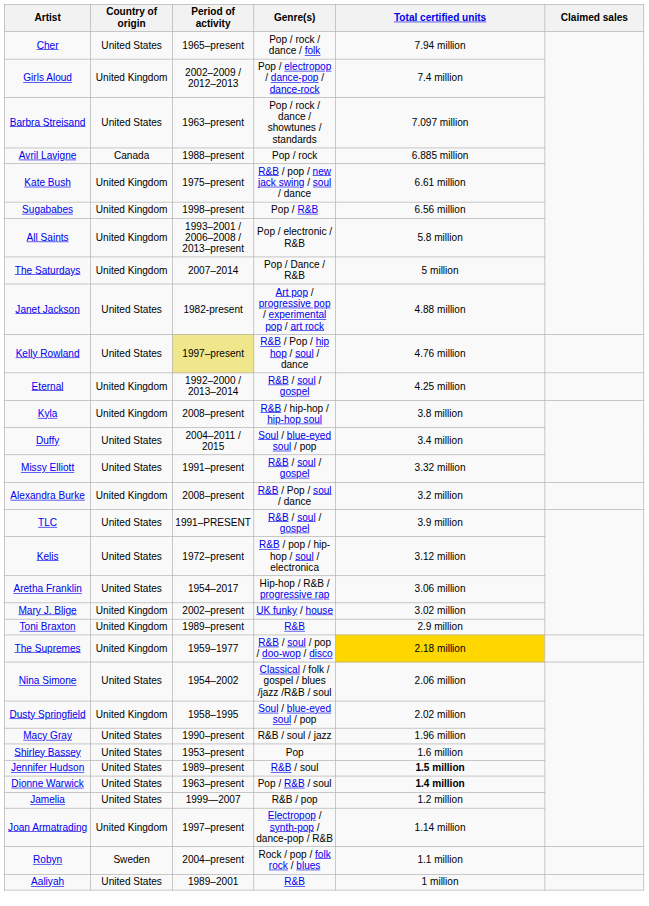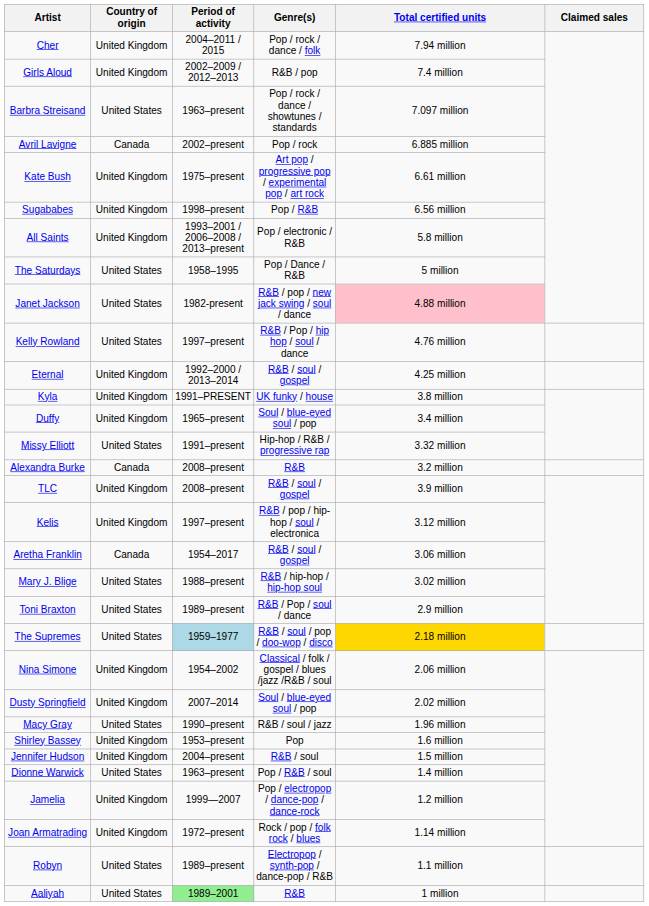Cher | Country of origin: United States -> United Kingdom
Cher | Period of activity: 1965–present -> 2004–2011 / 2015
Girls Aloud | Genre(s): Pop / electropop / dance-pop / dance-rock -> R&B / pop
Avril Lavigne | Period of activity: 1988–present -> 2002–present
Kate Bush | Genre(s): R&B / pop / new jack swing / soul / dance -> Art pop / progressive pop / experimental pop / art rock
The Saturdays | Country of origin: United Kingdom -> United States
The Saturdays | Period of activity: 2007–2014 -> 1958–1995
Janet Jackson | Genre(s): Art pop / progressive pop / experimental pop / art rock -> R&B / pop / new jack swing / soul / dance
Janet Jackson | Total certified units: no background -> pink background
Kelly Rowland | Period of activity: khaki background -> no background
Kyla | Period of activity: 2008–present -> 1991–PRESENT
Kyla | Genre(s): R&B / hip-hop / hip-hop soul -> UK funky / house
Duffy | Country of origin: United States -> United Kingdom
Duffy | Period of activity: 2004–2011 / 2015 -> 1965–present
Missy Elliott | Genre(s): R&B / soul / gospel -> Hip-hop / R&B / progressive rap
Alexandra Burke | Country of origin: United Kingdom -> Canada
Alexandra Burke | Genre(s): R&B / Pop / soul / dance -> R&B
TLC | Country of origin: United States -> United Kingdom
TLC | Period of activity: 1991–PRESENT -> 2008–present
Kelis | Country of origin: United States -> United Kingdom
Kelis | Period of activity: 1972–present -> 1997–present
Aretha Franklin | Country of origin: United States -> Canada
Aretha Franklin | Genre(s): Hip-hop / R&B / progressive rap -> R&B / soul / gospel
Mary J. Blige | Country of origin: United Kingdom -> United States
Mary J. Blige | Period of activity: 2002–present -> 1988–present
Mary J. Blige | Genre(s): UK funky / house -> R&B / hip-hop / hip-hop soul
Toni Braxton | Country of origin: United Kingdom -> United States
Toni Braxton | Genre(s): R&B -> R&B / Pop / soul / dance
The Supremes | Country of origin: United Kingdom -> United States
The Supremes | Period of activity: no background -> lightblue background
Nina Simone | Country of origin: United States -> United Kingdom
Dusty Springfield | Period of activity: 1958–1995 -> 2007–2014
Shirley Bassey | Country of origin: United States -> United Kingdom
Jennifer Hudson | Country of origin: United States -> United Kingdom
Jennifer Hudson | Period of activity: 1989–present -> 2004–present
Jennifer Hudson | Total certified units: bold -> normal
Dionne Warwick | Total certified units: bold -> normal
Jamelia | Country of origin: United States -> United Kingdom
Jamelia | Genre(s): R&B / pop -> Pop / electropop / dance-pop / dance-rock
Joan Armatrading | Period of activity: 1997–present -> 1972–present
Joan Armatrading | Genre(s): Electropop / synth-pop / dance-pop / R&B -> Rock / pop / folk rock / blues
Robyn | Country of origin: Sweden -> United States
Robyn | Period of activity: 2004–present -> 1989–present
Robyn | Genre(s): Rock / pop / folk rock / blues -> Electropop / synth-pop / dance-pop / R&B
Aaliyah | Period of activity: no background -> lightgreen background
